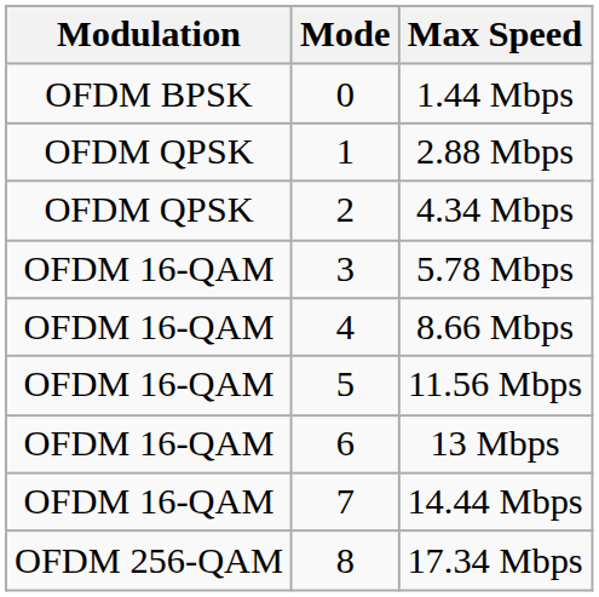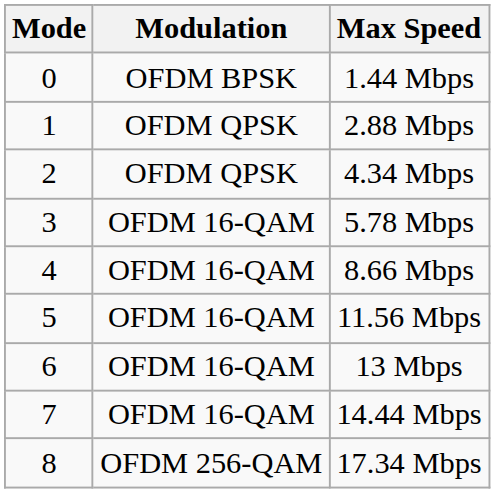columns swapped: Mode <-> Modulation
